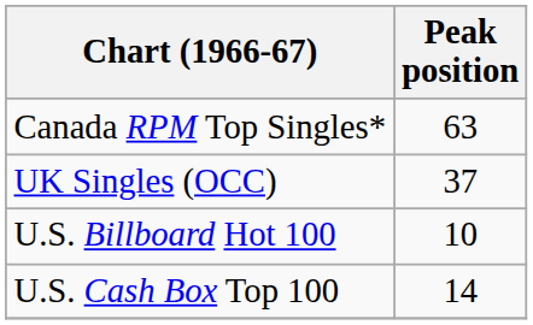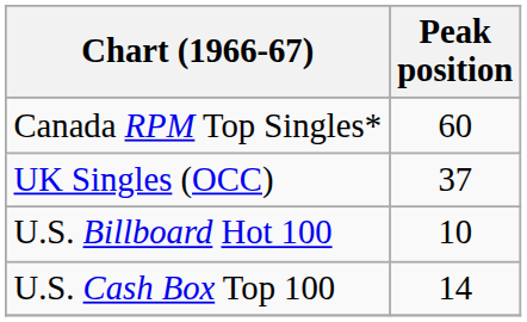Canada RPM Top Singles* | Peak position: 63 -> 60
